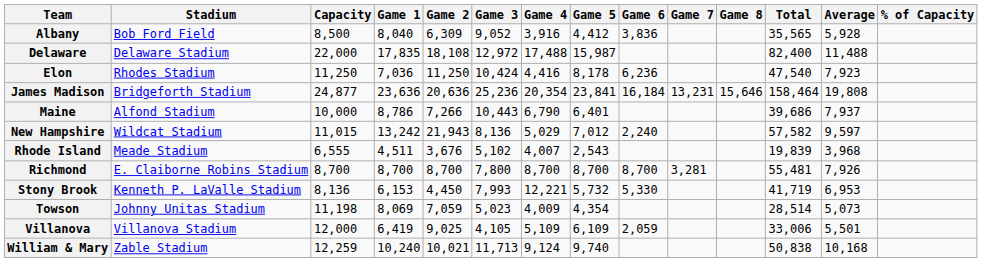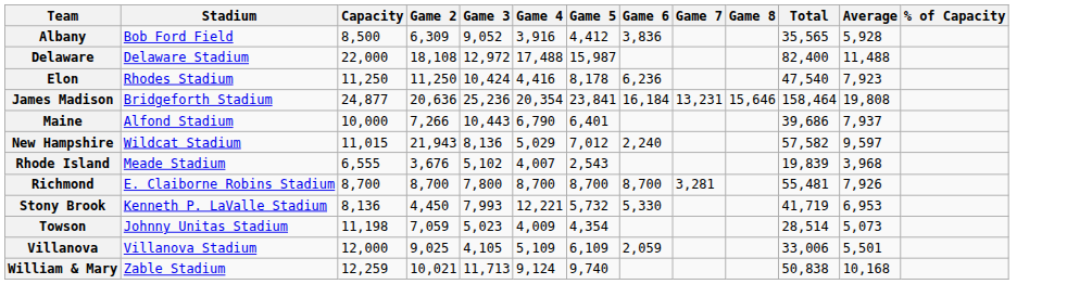- column: Game 1 | 8,040 | 17,835 | 7,036 | 23,636 | 8,786 | 13,242 | 4,511 | 8,700 | 6,153 | 8,069 | 6,419 | 10,240
